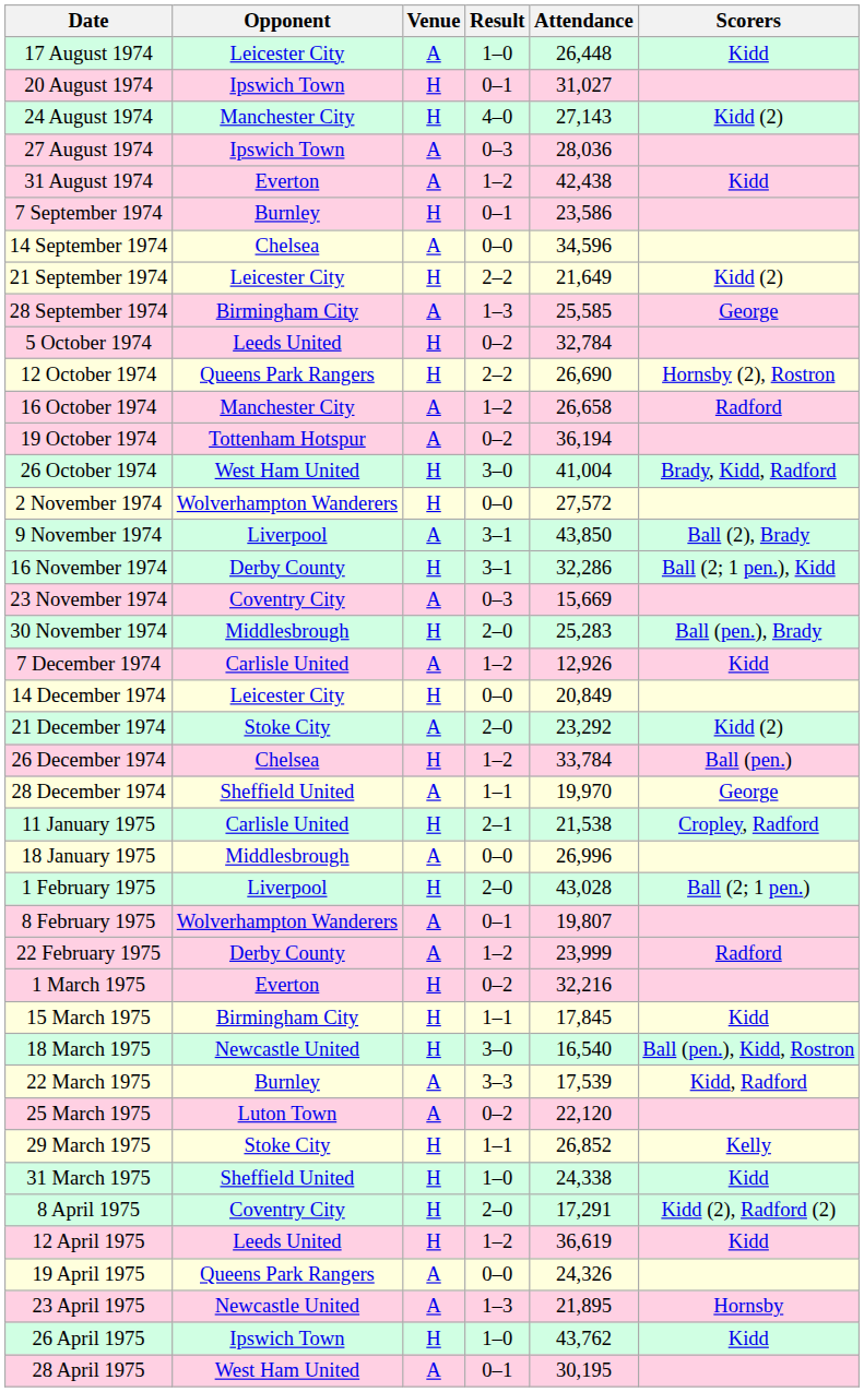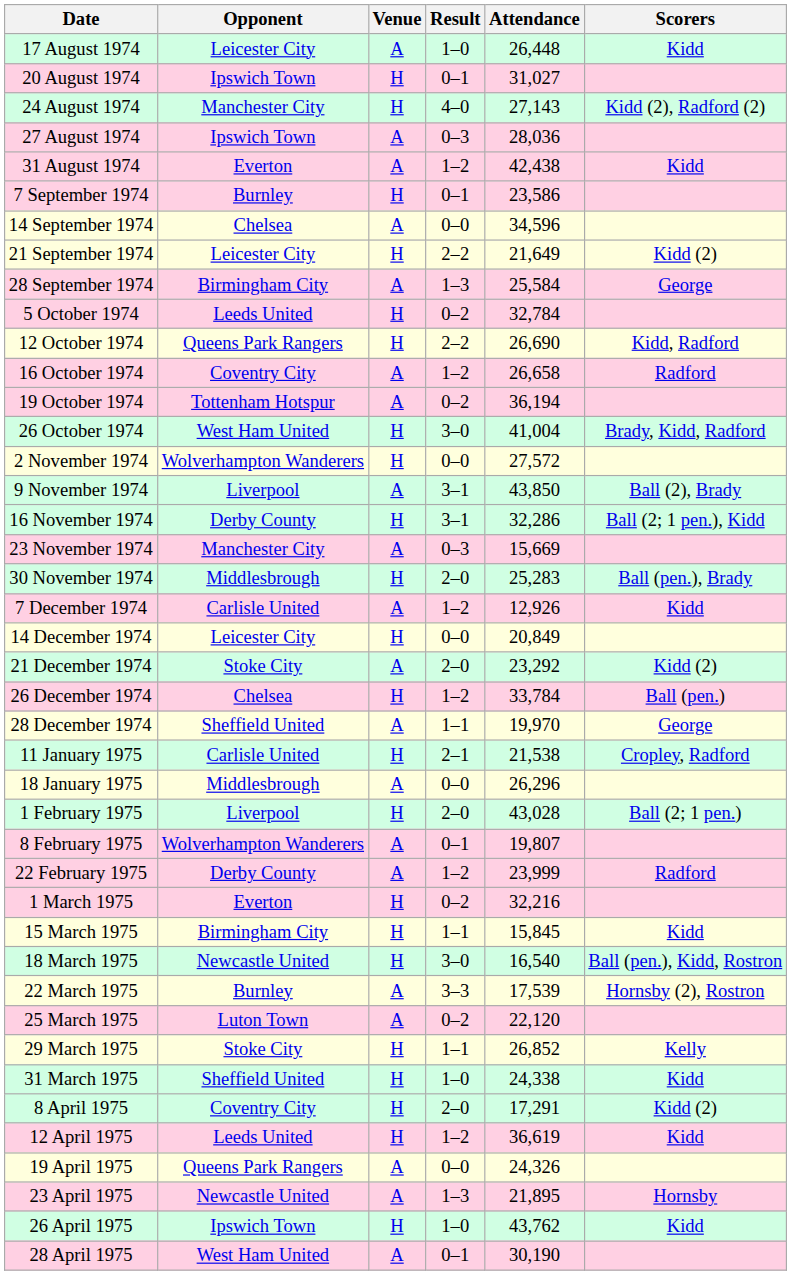24 August 1974 | Scorers: Kidd (2) -> Kidd (2), Radford (2)
28 September 1974 | Attendance: 25,585 -> 25,584
12 October 1974 | Scorers: Hornsby (2), Rostron -> Kidd, Radford
16 October 1974 | Opponent: Manchester City -> Coventry City
23 November 1974 | Opponent: Coventry City -> Manchester City
18 January 1975 | Attendance: 26,996 -> 26,296
15 March 1975 | Attendance: 17,845 -> 15,845
22 March 1975 | Scorers: Kidd, Radford -> Hornsby (2), Rostron
8 April 1975 | Scorers: Kidd (2), Radford (2) -> Kidd (2)
28 April 1975 | Attendance: 30,195 -> 30,190
